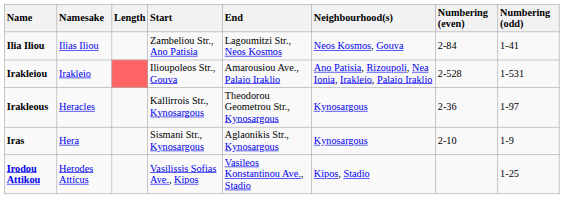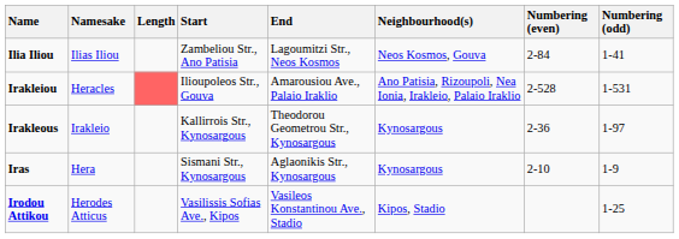Irakleiou | Namesake: Irakleio -> Heracles
Irakleous | Namesake: Heracles -> Irakleio
